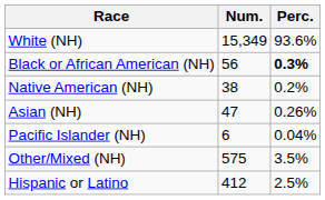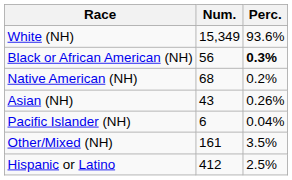Native American (NH) | Num.: 38 -> 68
Asian (NH) | Num.: 47 -> 43
Other/Mixed (NH) | Num.: 575 -> 161
